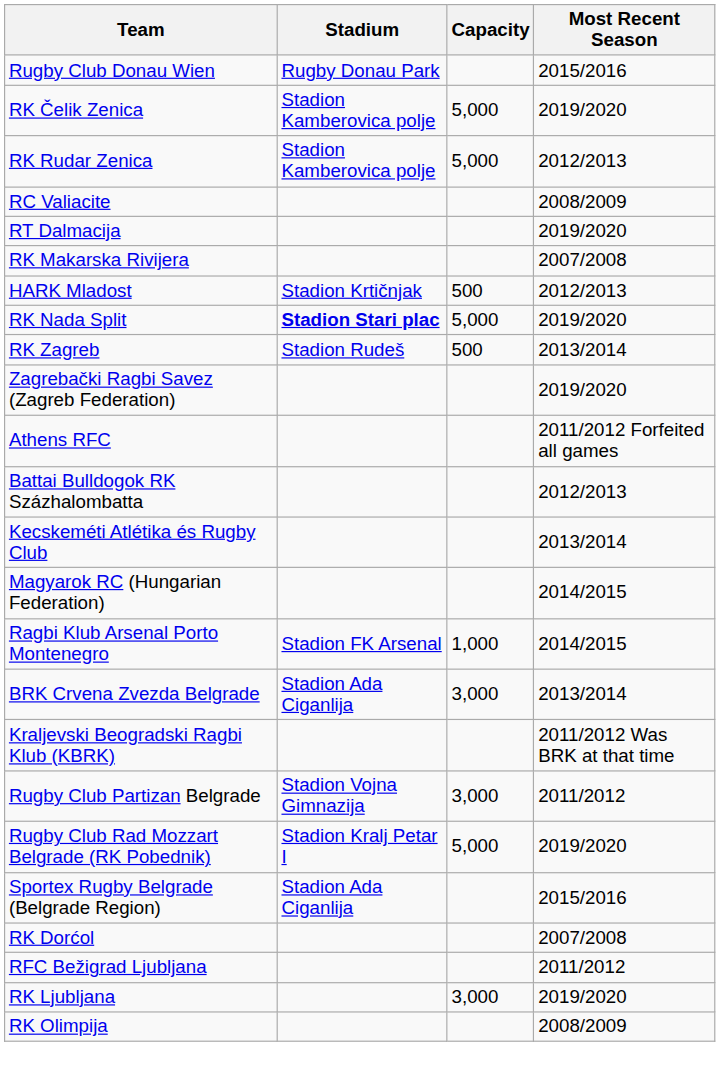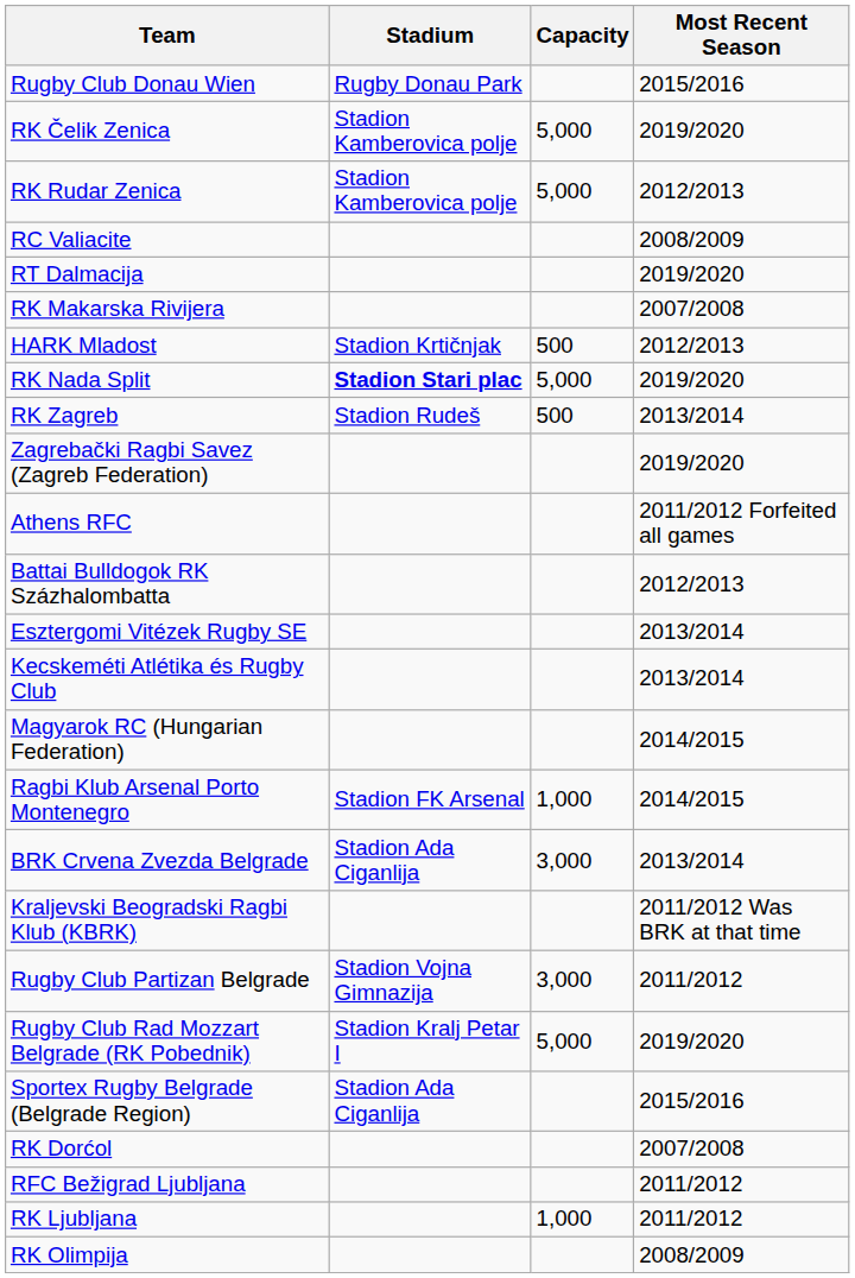+ row: Esztergomi Vitézek Rugby SE | 2013/2014
RK Ljubljana | Capacity: 3,000 -> 1,000
RK Ljubljana | Most Recent Season: 2019/2020 -> 2011/2012
